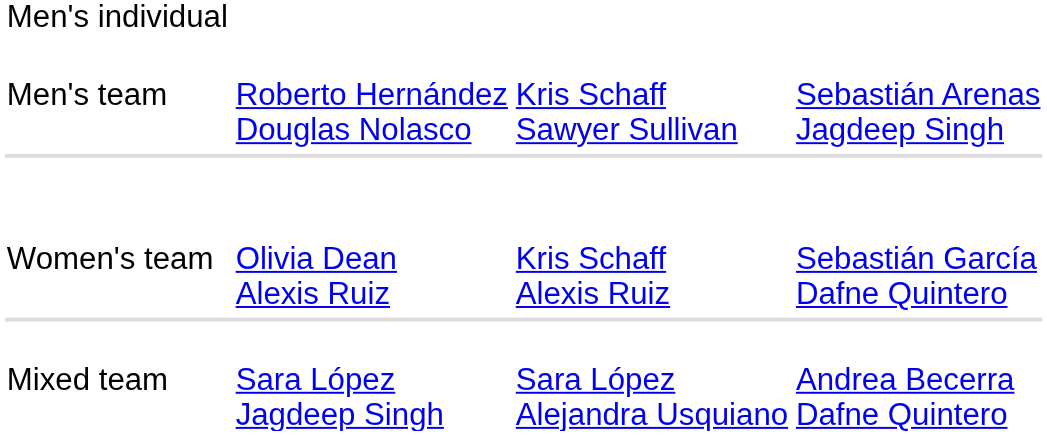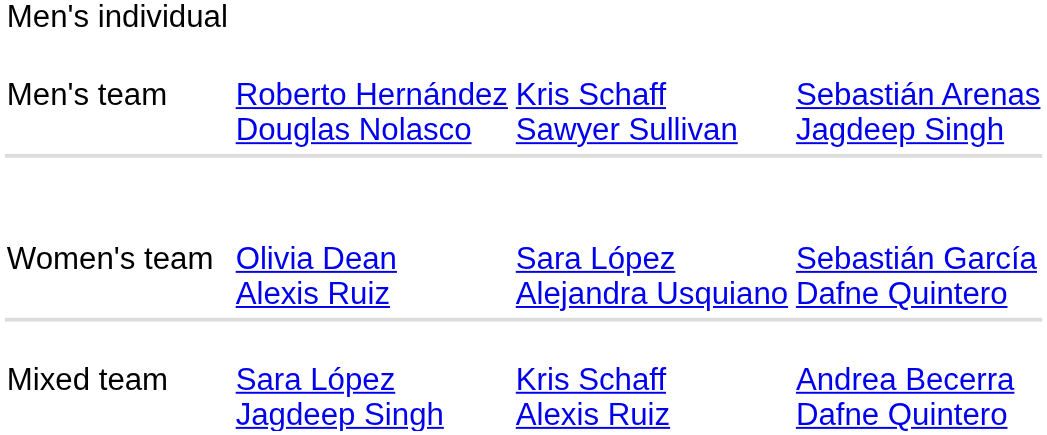Women's team | column 3: Kris Schaff Alexis Ruiz -> Sara López Alejandra Usquiano
Mixed team | column 3: Sara López Alejandra Usquiano -> Kris Schaff Alexis Ruiz
